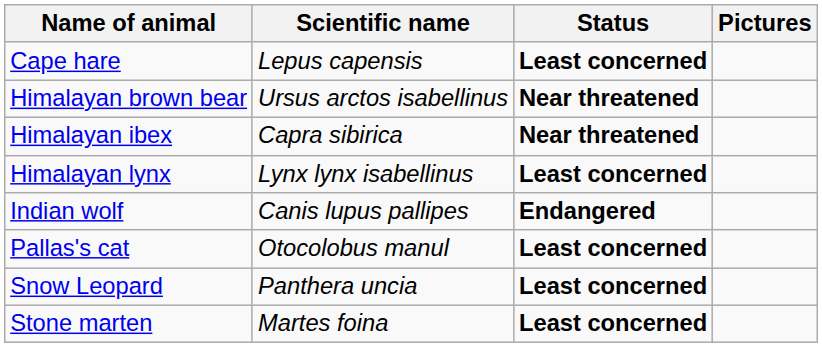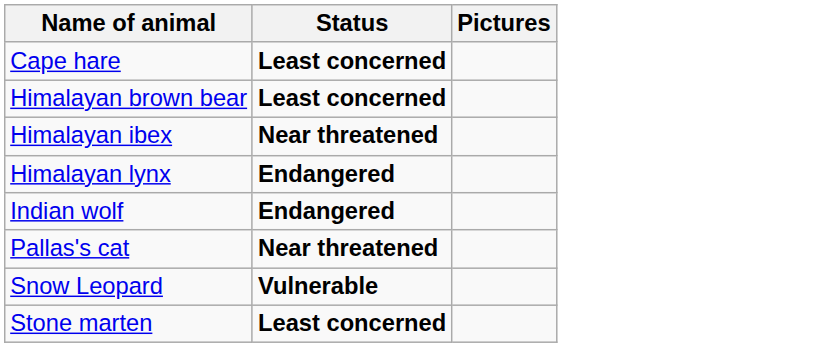- column: Scientific name | Lepus capensis | Ursus arctos isabellinus | Capra sibirica | Lynx lynx isabellinus | Canis lupus pallipes | Otocolobus manul | Panthera uncia | Martes foina
Himalayan brown bear | Status: Near threatened -> Least concerned
Himalayan lynx | Status: Least concerned -> Endangered
Pallas's cat | Status: Least concerned -> Near threatened
Snow Leopard | Status: Least concerned -> Vulnerable
